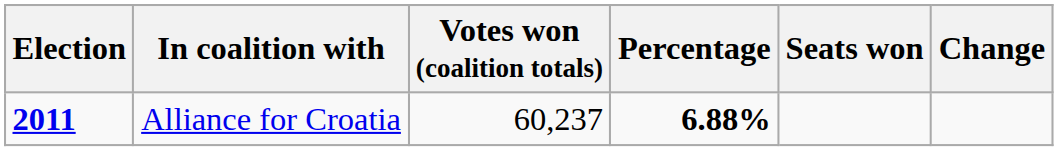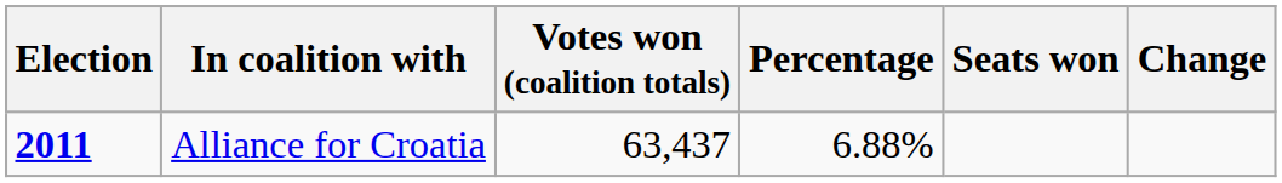Alliance for Croatia | Votes won (coalition totals): 60,237 -> 63,437
Alliance for Croatia | Percentage: bold -> normal
